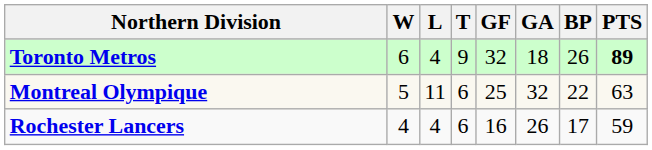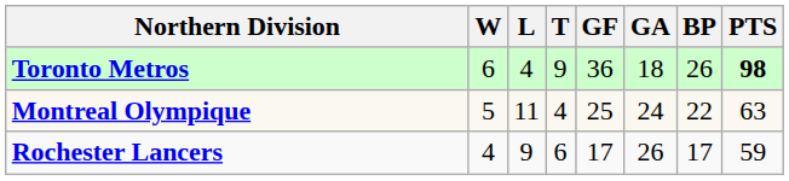Toronto Metros | GF: 32 -> 36
Toronto Metros | PTS: 89 -> 98
Montreal Olympique | T: 6 -> 4
Montreal Olympique | GA: 32 -> 24
Rochester Lancers | L: 4 -> 9
Rochester Lancers | GF: 16 -> 17
